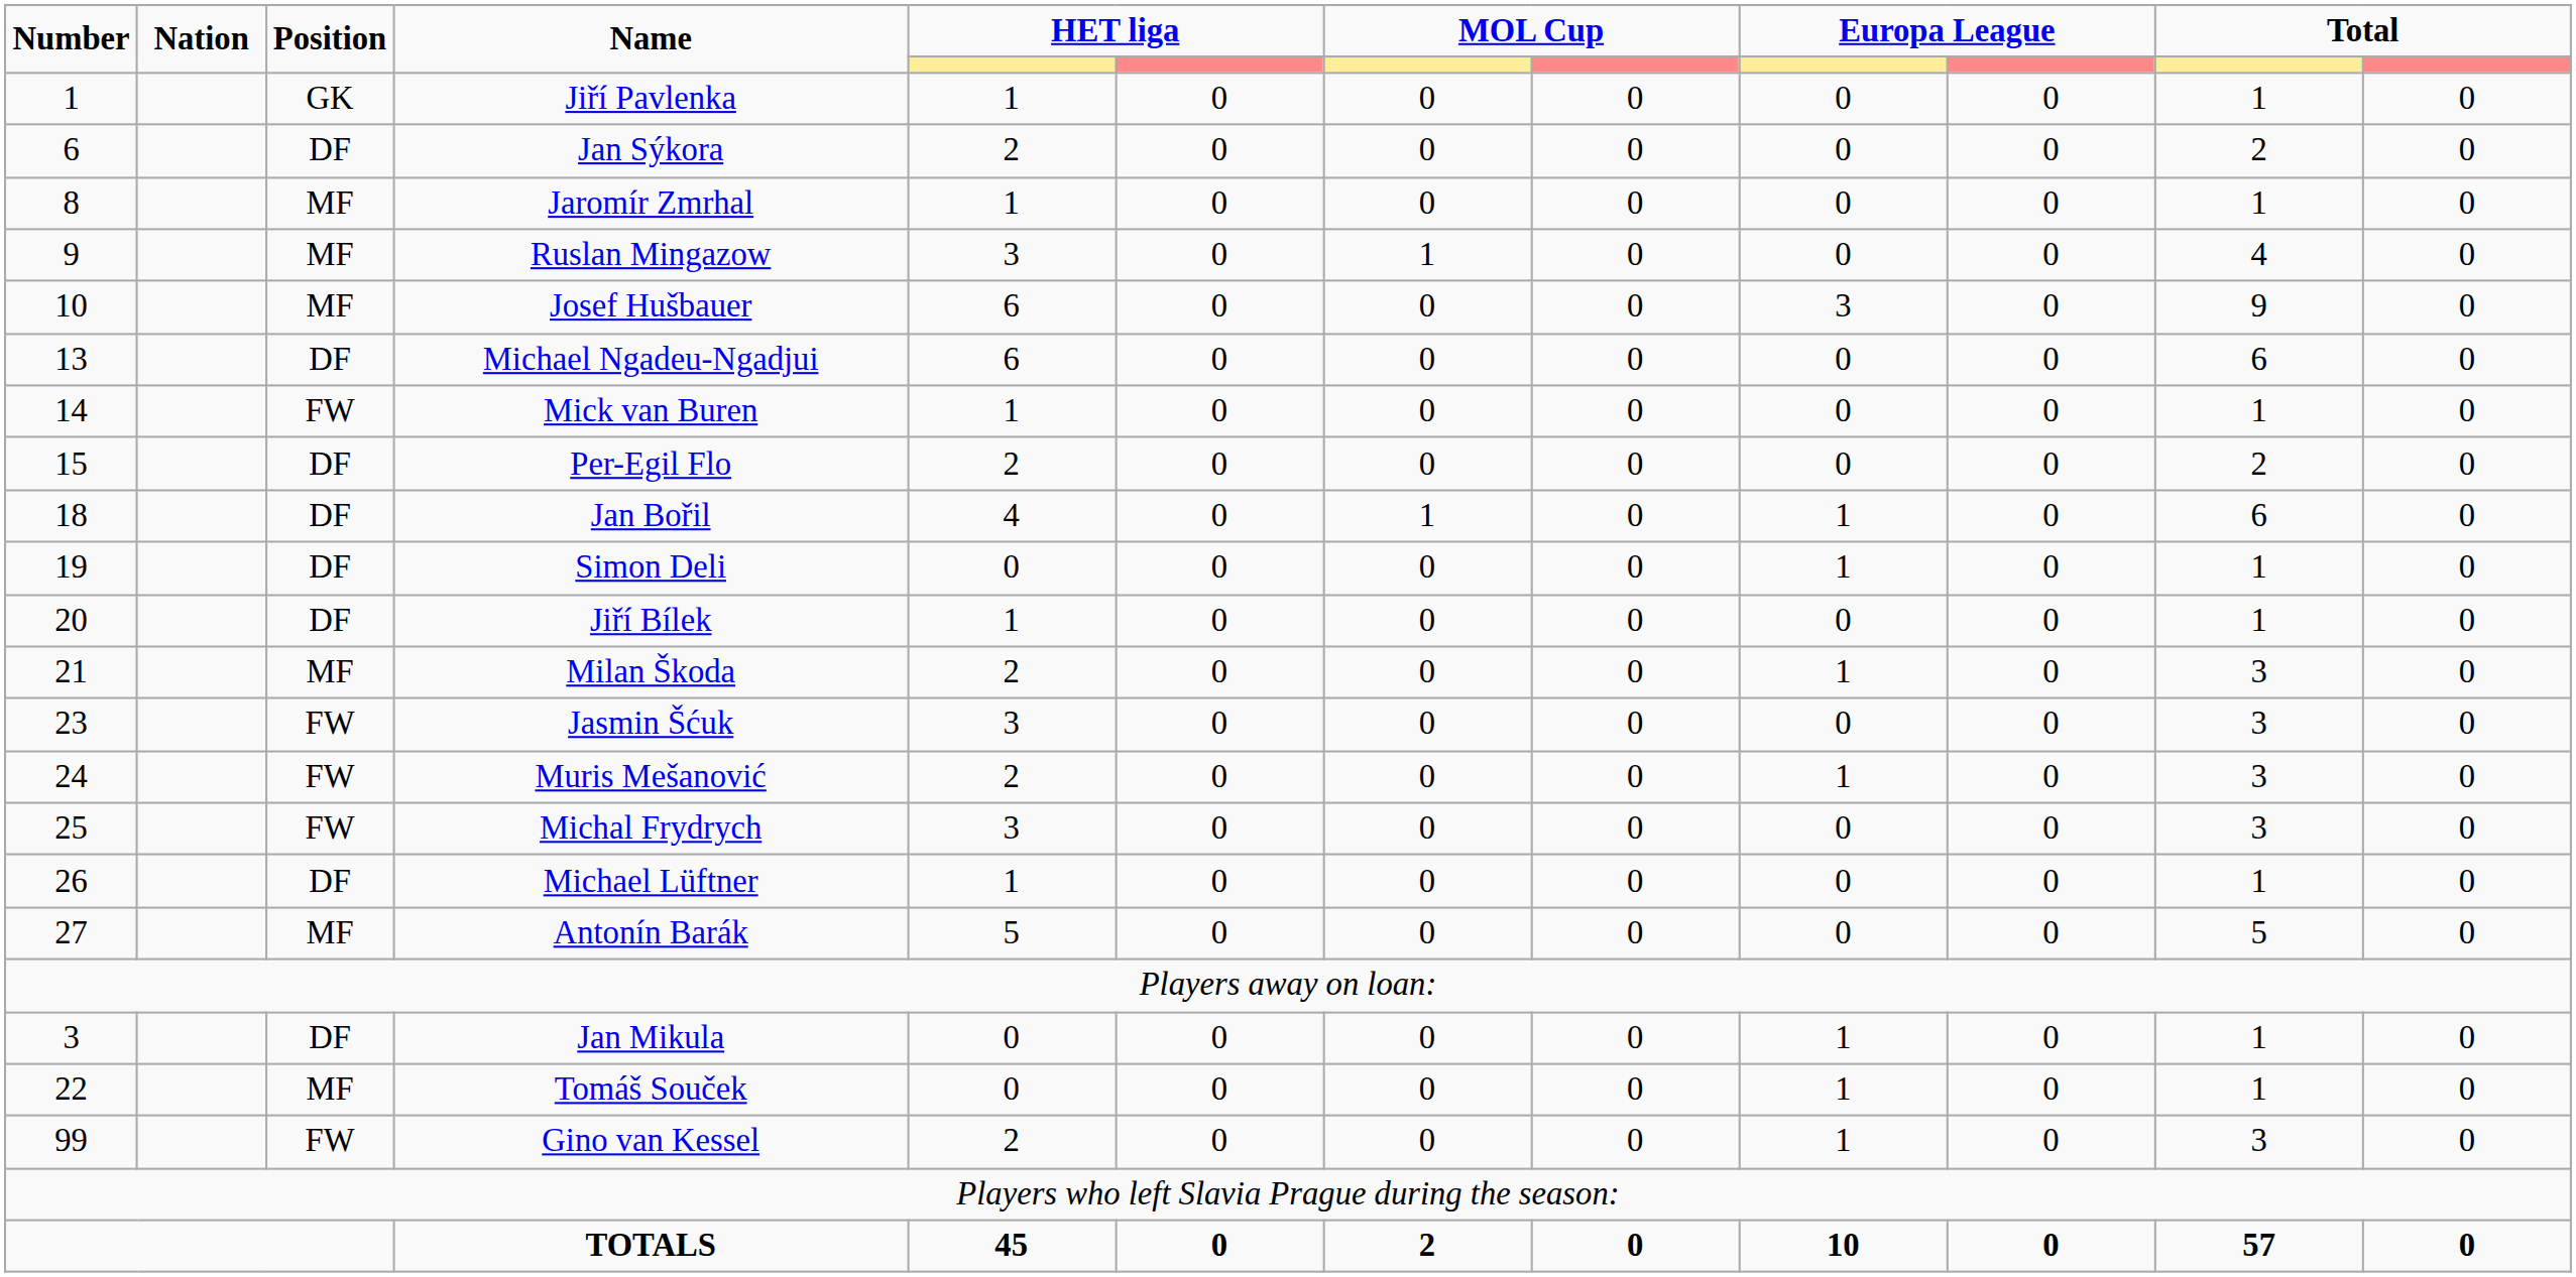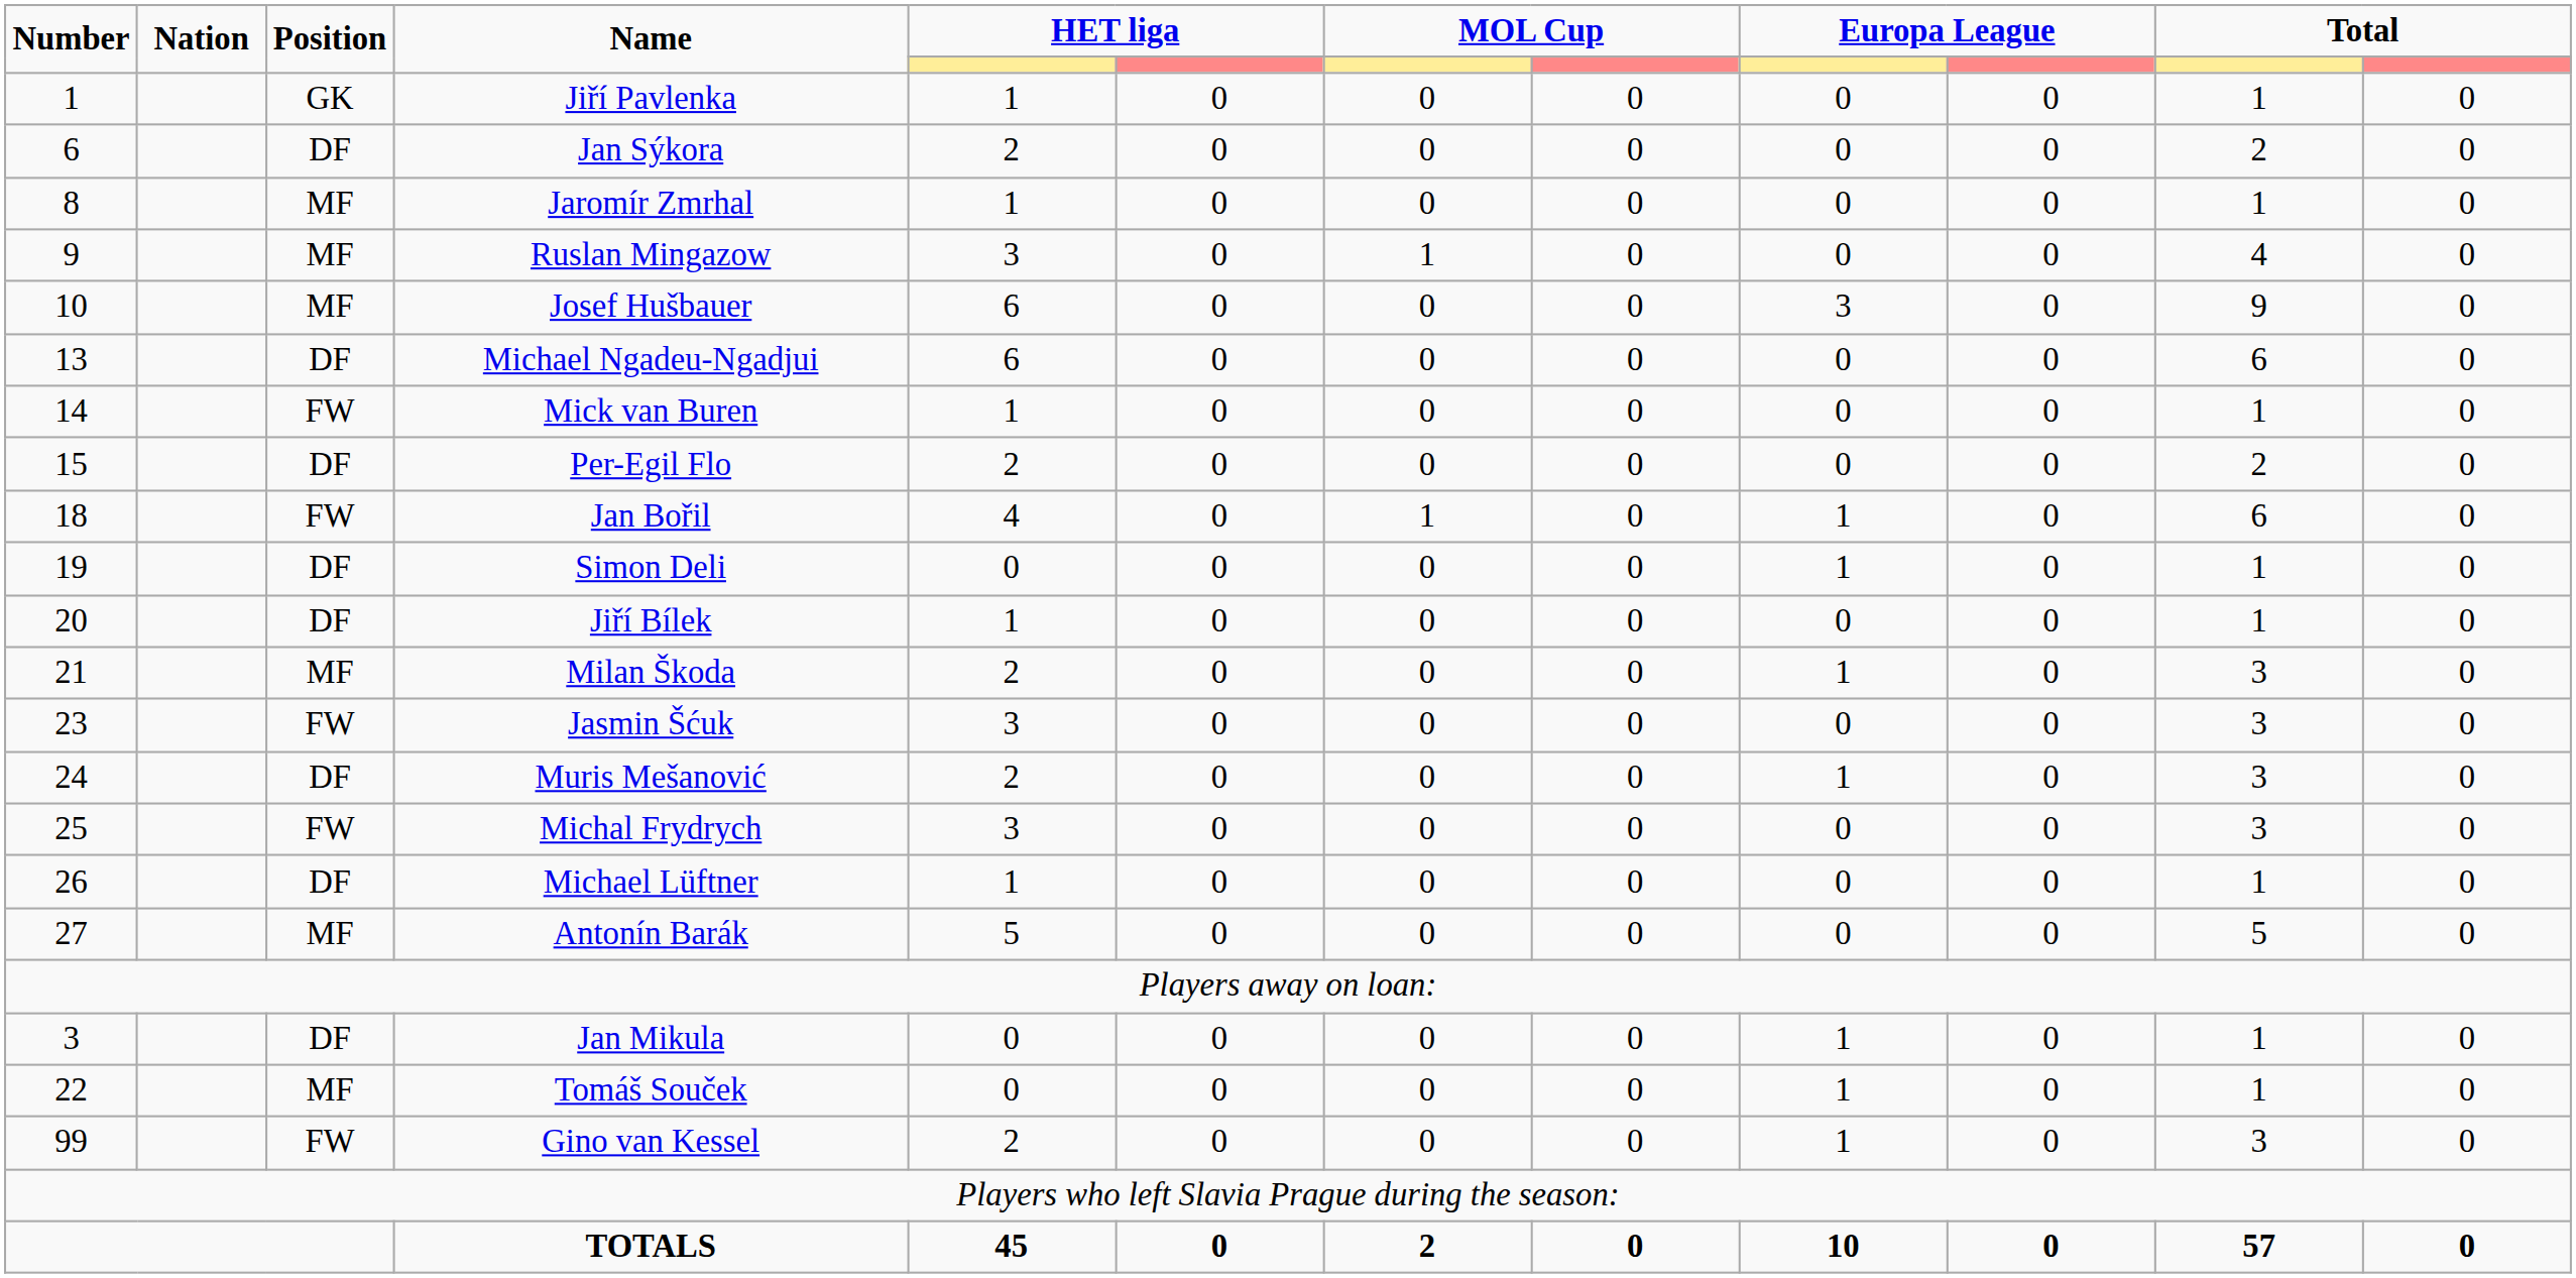Jan Bořil | Position: DF -> FW
Muris Mešanović | Position: FW -> DF
